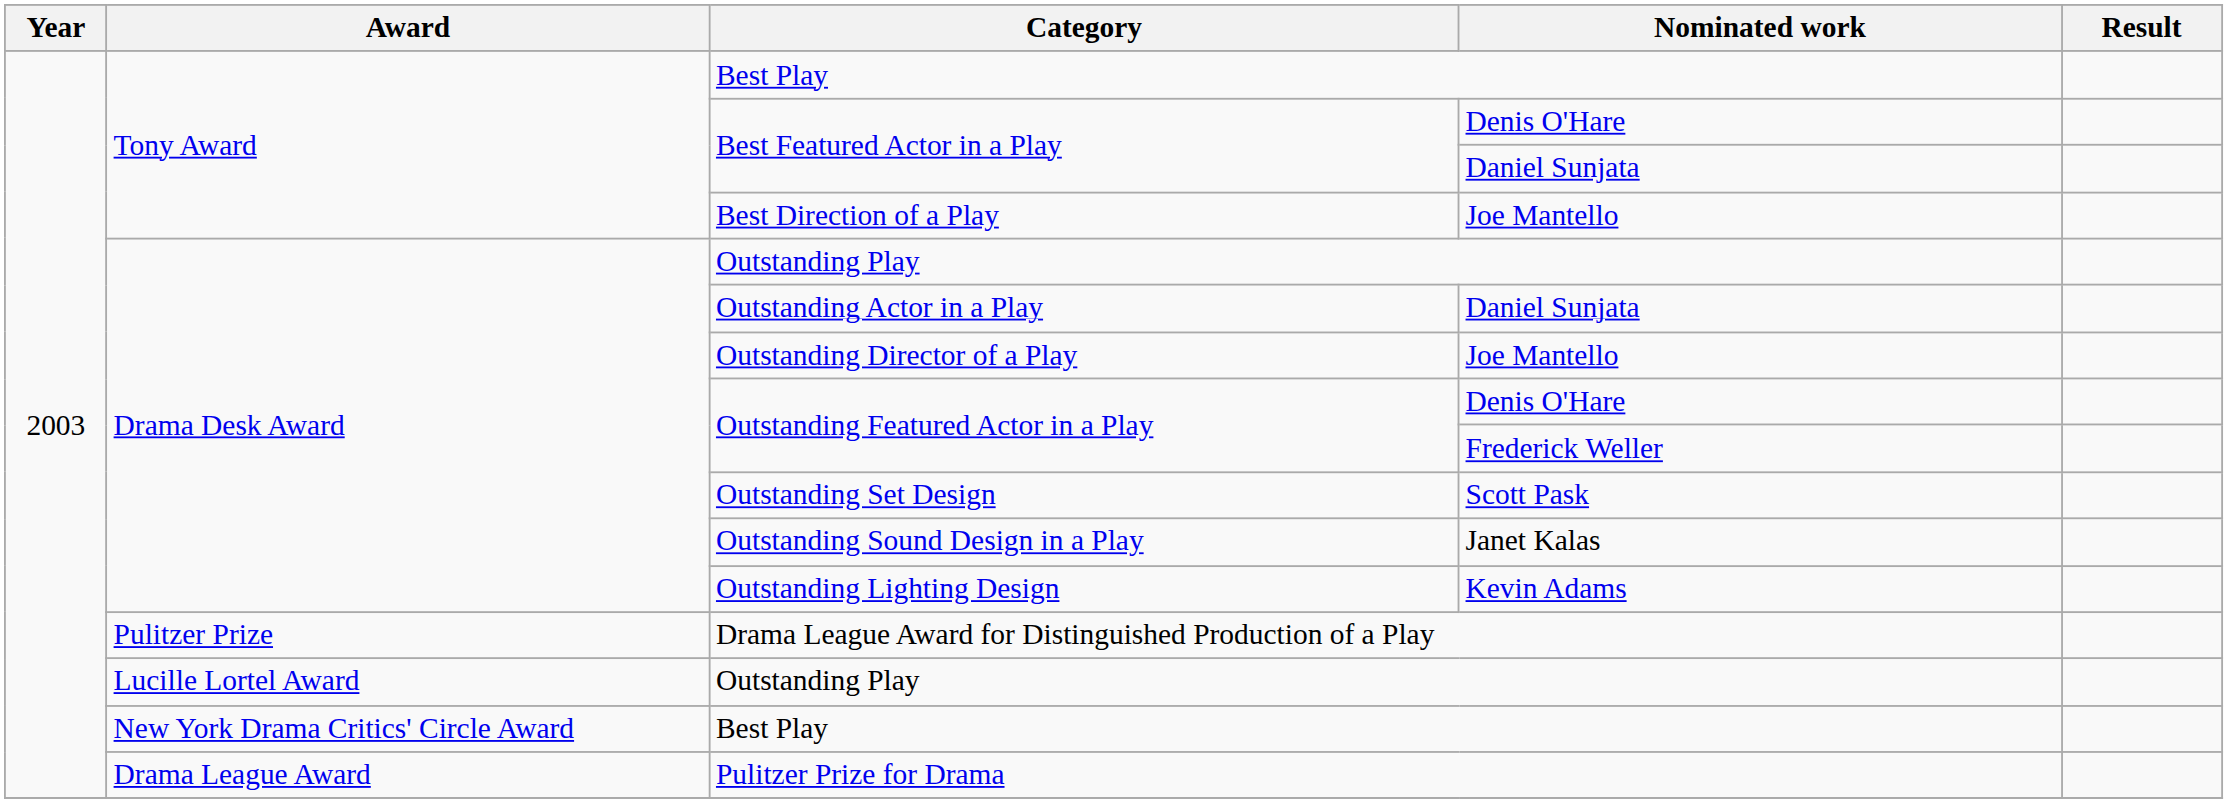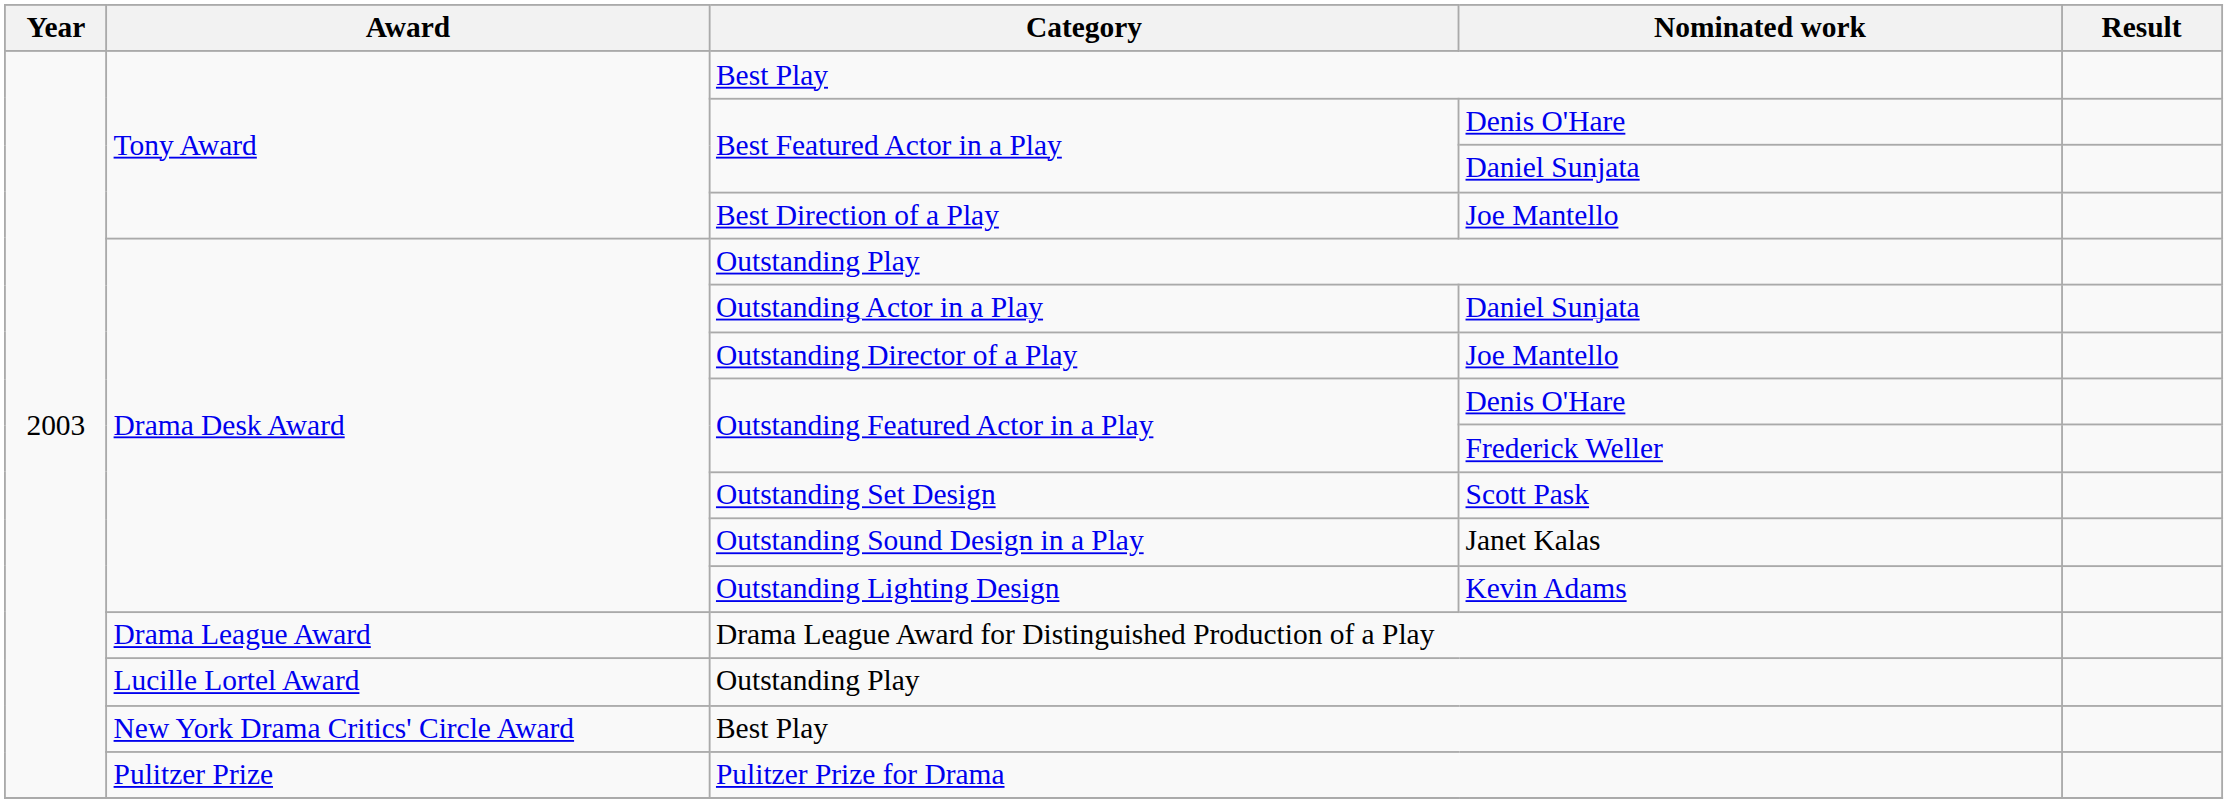Drama League Award for Distinguished Production of a Play | Award: Pulitzer Prize -> Drama League Award
Pulitzer Prize for Drama | Award: Drama League Award -> Pulitzer Prize
